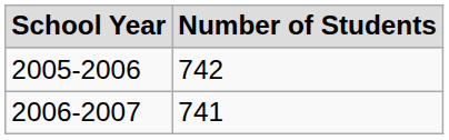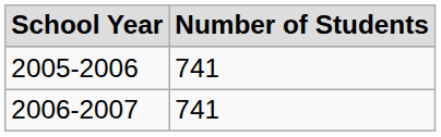2005-2006 | Number of Students: 742 -> 741
